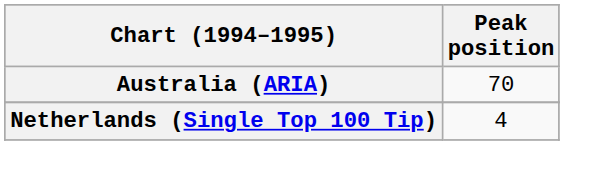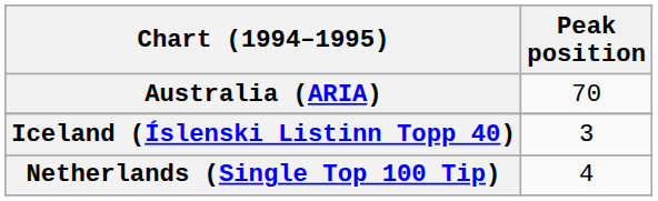+ row: Iceland (Íslenski Listinn Topp 40) | 3
